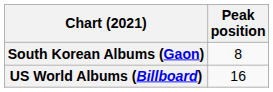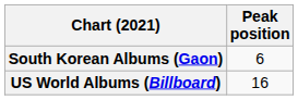South Korean Albums (Gaon) | Peak position: 8 -> 6
